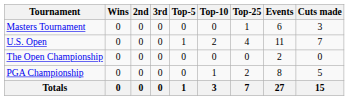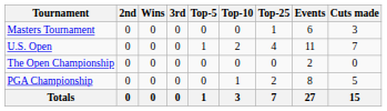columns swapped: Wins <-> 2nd
